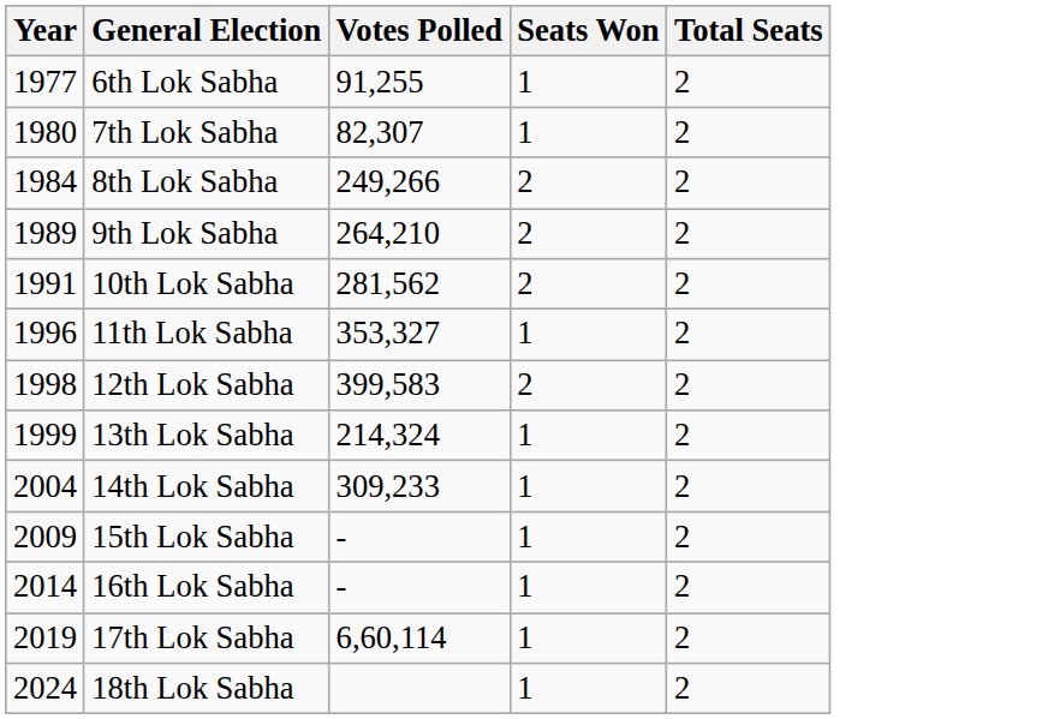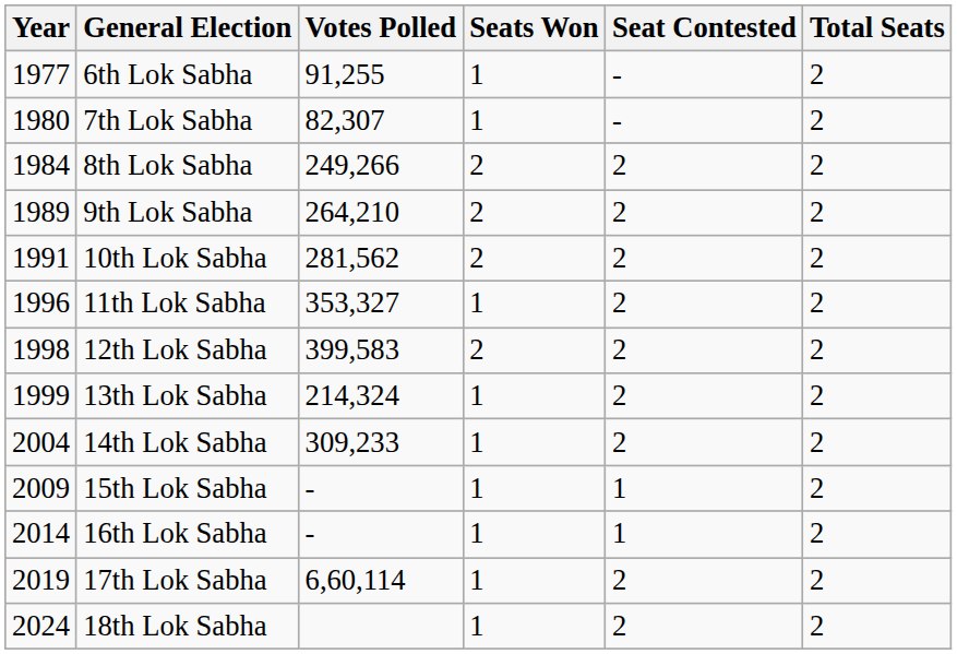+ column: Seat Contested | - | - | 2 | 2 | 2 | 2 | 2 | 2 | 2 | 1 | 1 | 2 | 2
